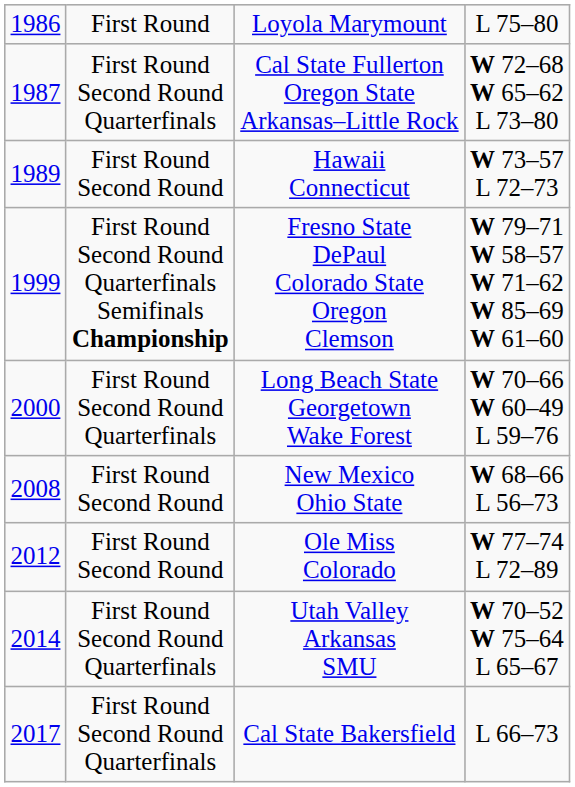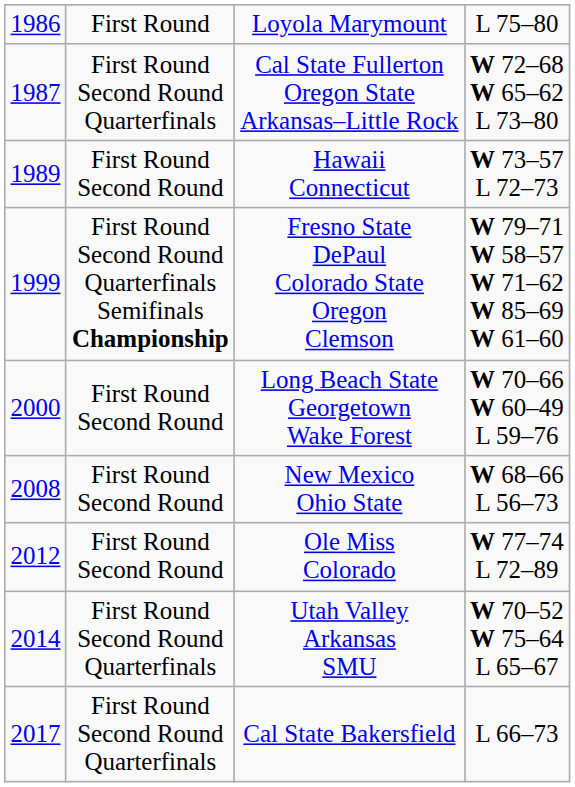Long Beach State Georgetown Wake Forest | column 2: First Round Second Round Quarterfinals -> First Round Second Round
